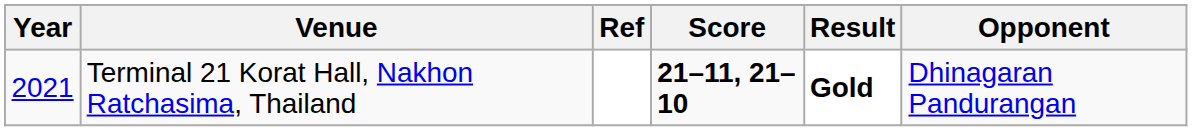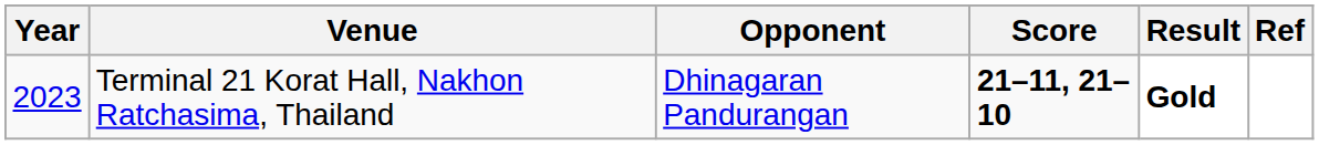columns swapped: Opponent <-> Ref
Terminal 21 Korat Hall, Nakhon Ratchasima, Thailand | Year: 2021 -> 2023
